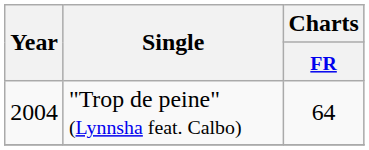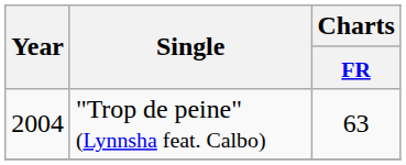"Trop de peine" (Lynnsha feat. Calbo) | Charts / FR: 64 -> 63
